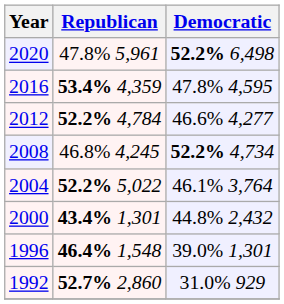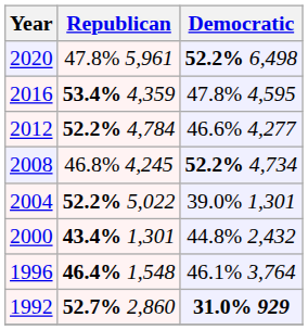2004 | Democratic: 46.1% 3,764 -> 39.0% 1,301
1996 | Democratic: 39.0% 1,301 -> 46.1% 3,764
1992 | Democratic: normal -> bold
